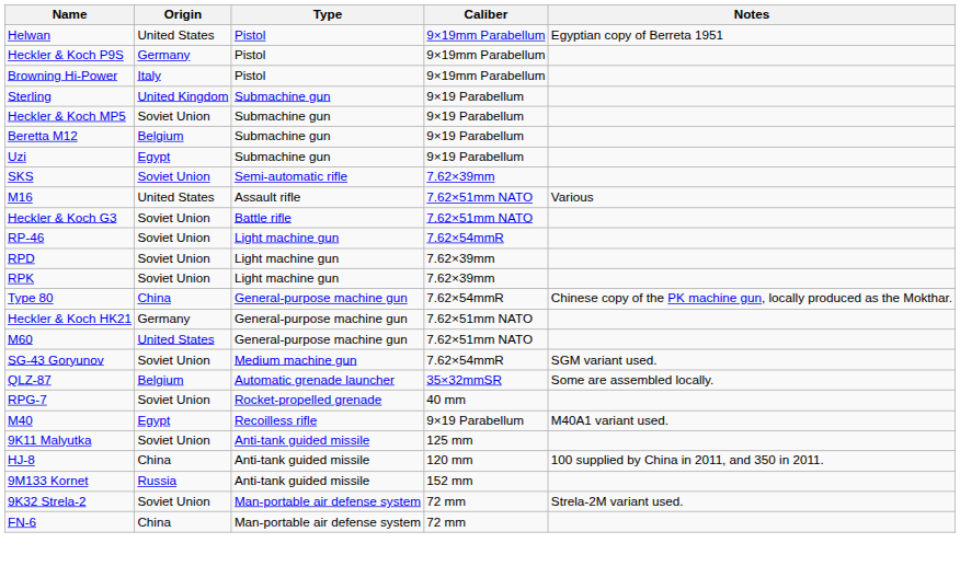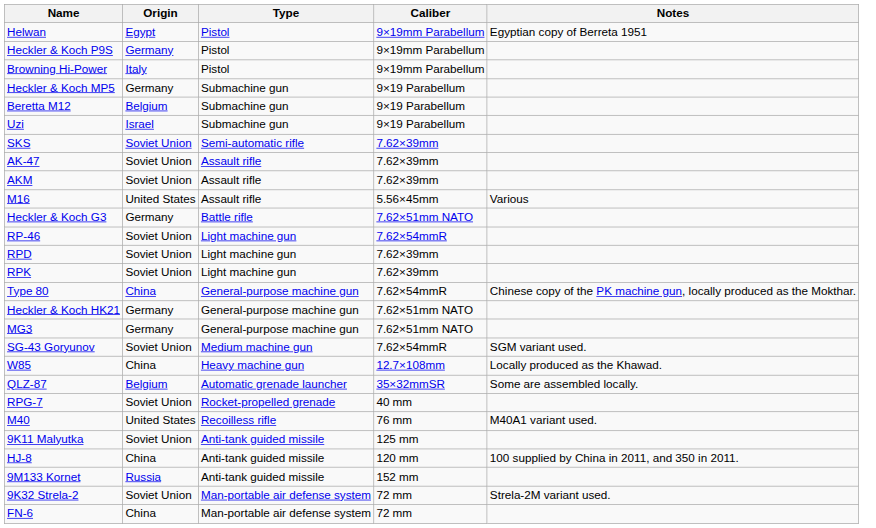Helwan | Origin: United States -> Egypt
- row: Sterling | United Kingdom | Submachine gun | 9×19 Parabellum
Heckler & Koch MP5 | Origin: Soviet Union -> Germany
Uzi | Origin: Egypt -> Israel
+ row: AK-47 | Soviet Union | Assault rifle | 7.62×39mm
+ row: AKM | Soviet Union | Assault rifle | 7.62×39mm
M16 | Caliber: 7.62×51mm NATO -> 5.56×45mm
Heckler & Koch G3 | Origin: Soviet Union -> Germany
- row: M60 | United States | General-purpose machine gun | 7.62×51mm NATO
+ row: MG3 | Germany | General-purpose machine gun | 7.62×51mm NATO
+ row: W85 | China | Heavy machine gun | 12.7×108mm | Locally produced as the Khawad.
M40 | Origin: Egypt -> United States
M40 | Caliber: 9×19 Parabellum -> 76 mm
